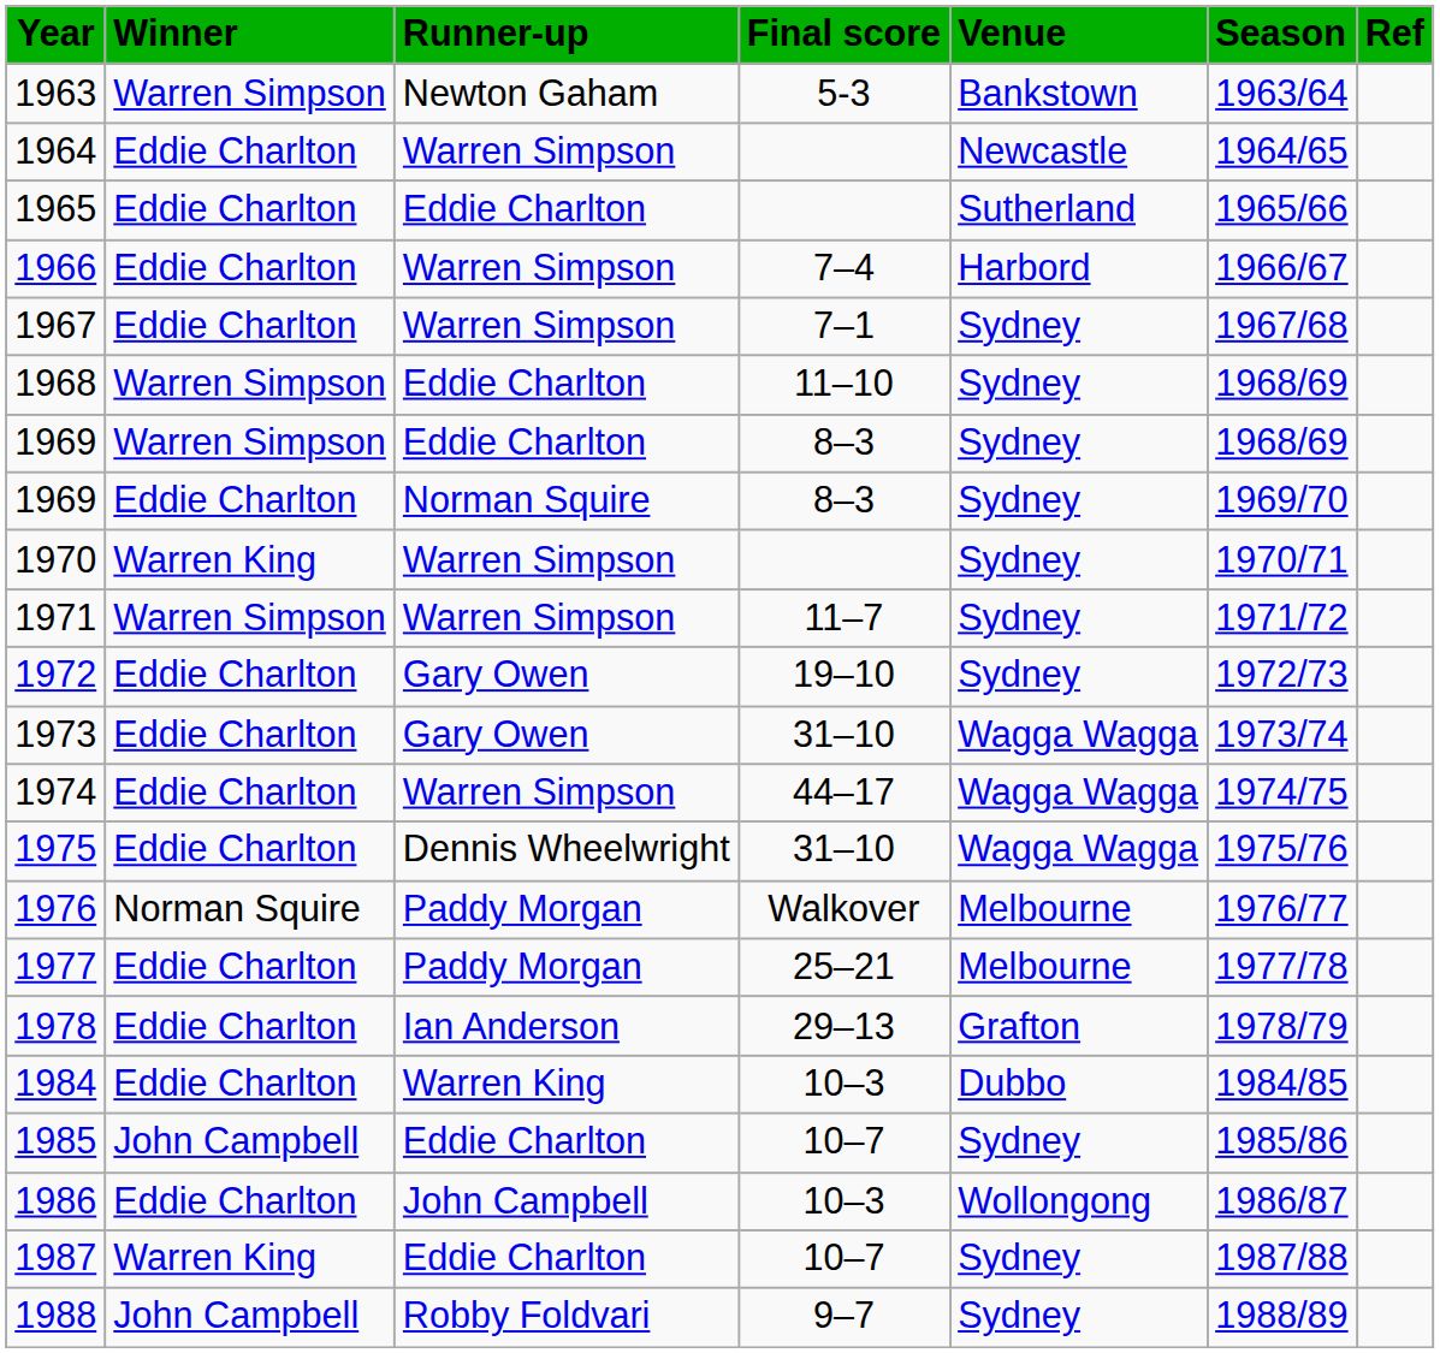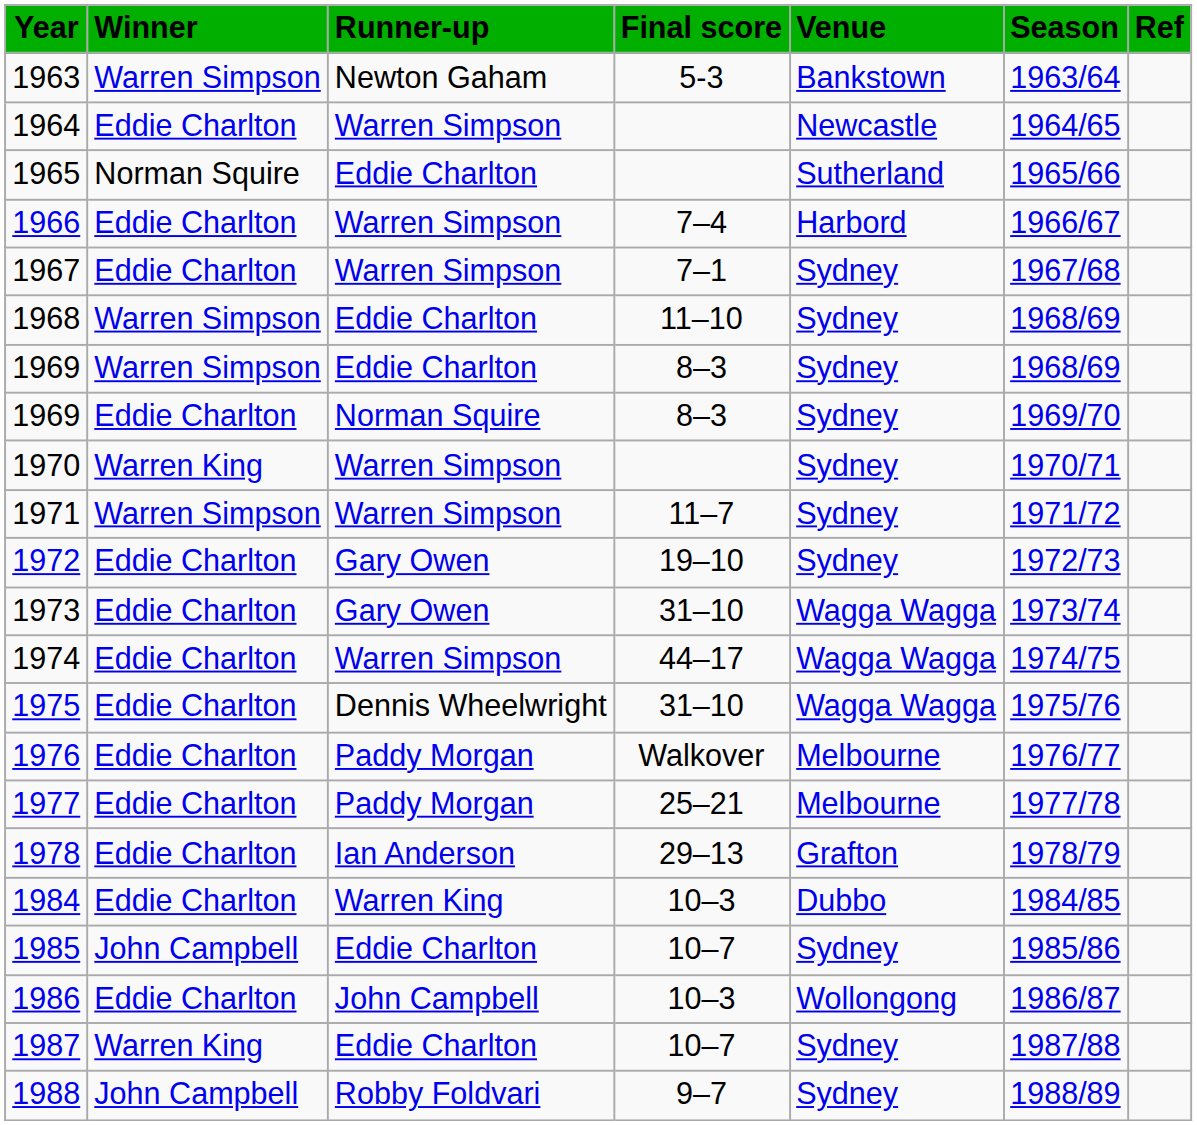1965 | Winner: Eddie Charlton -> Norman Squire
1976 | Winner: Norman Squire -> Eddie Charlton
